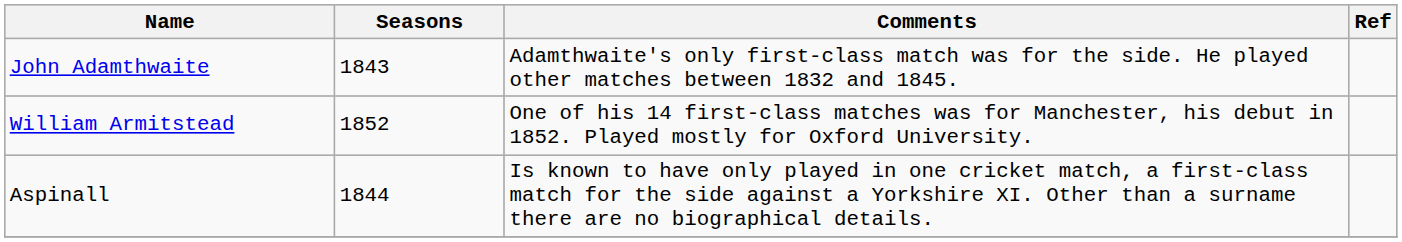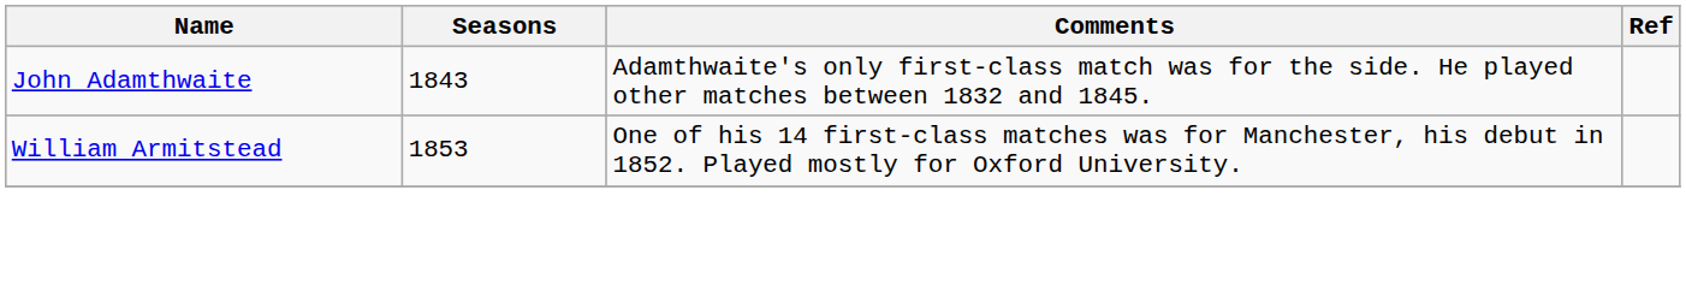William Armitstead | Seasons: 1852 -> 1853
- row: Aspinall | 1844 | Is known to have only played in one cricket match, a first-class match for the side against a Yorkshire XI. Other than a surname there are no biographical details.
